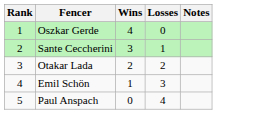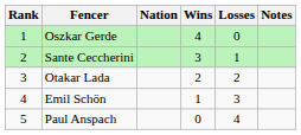+ column: Nation
